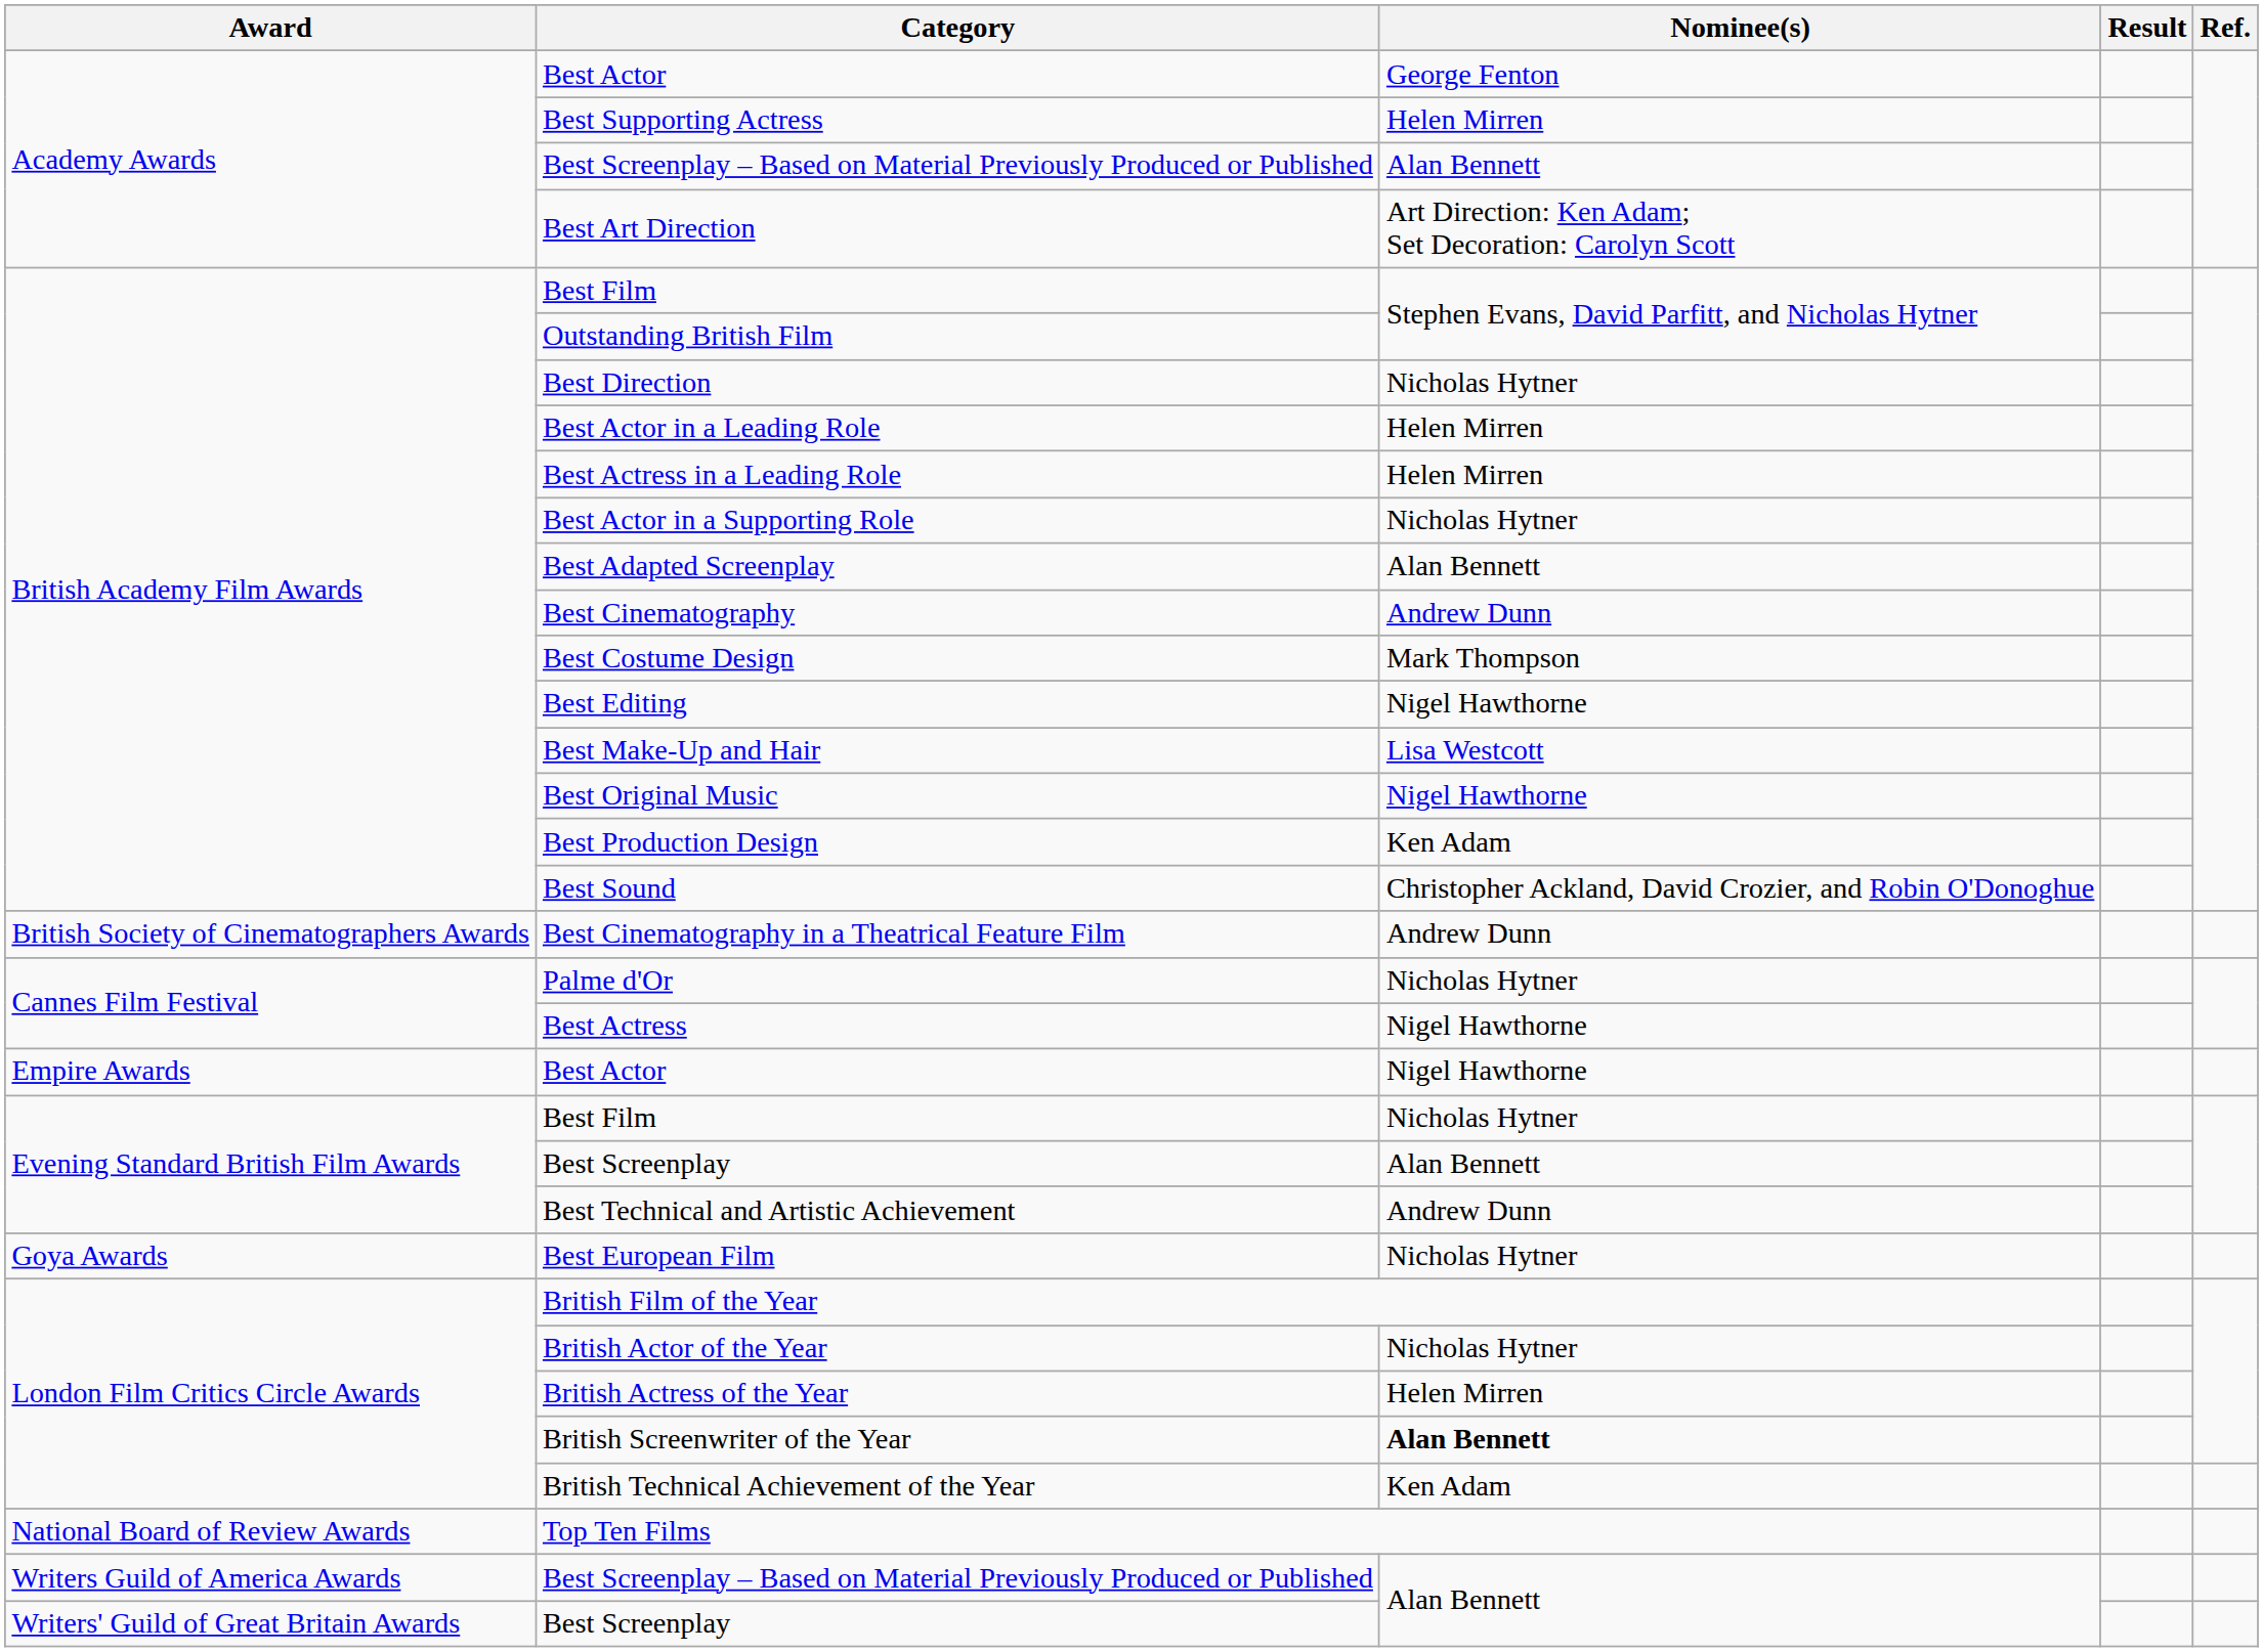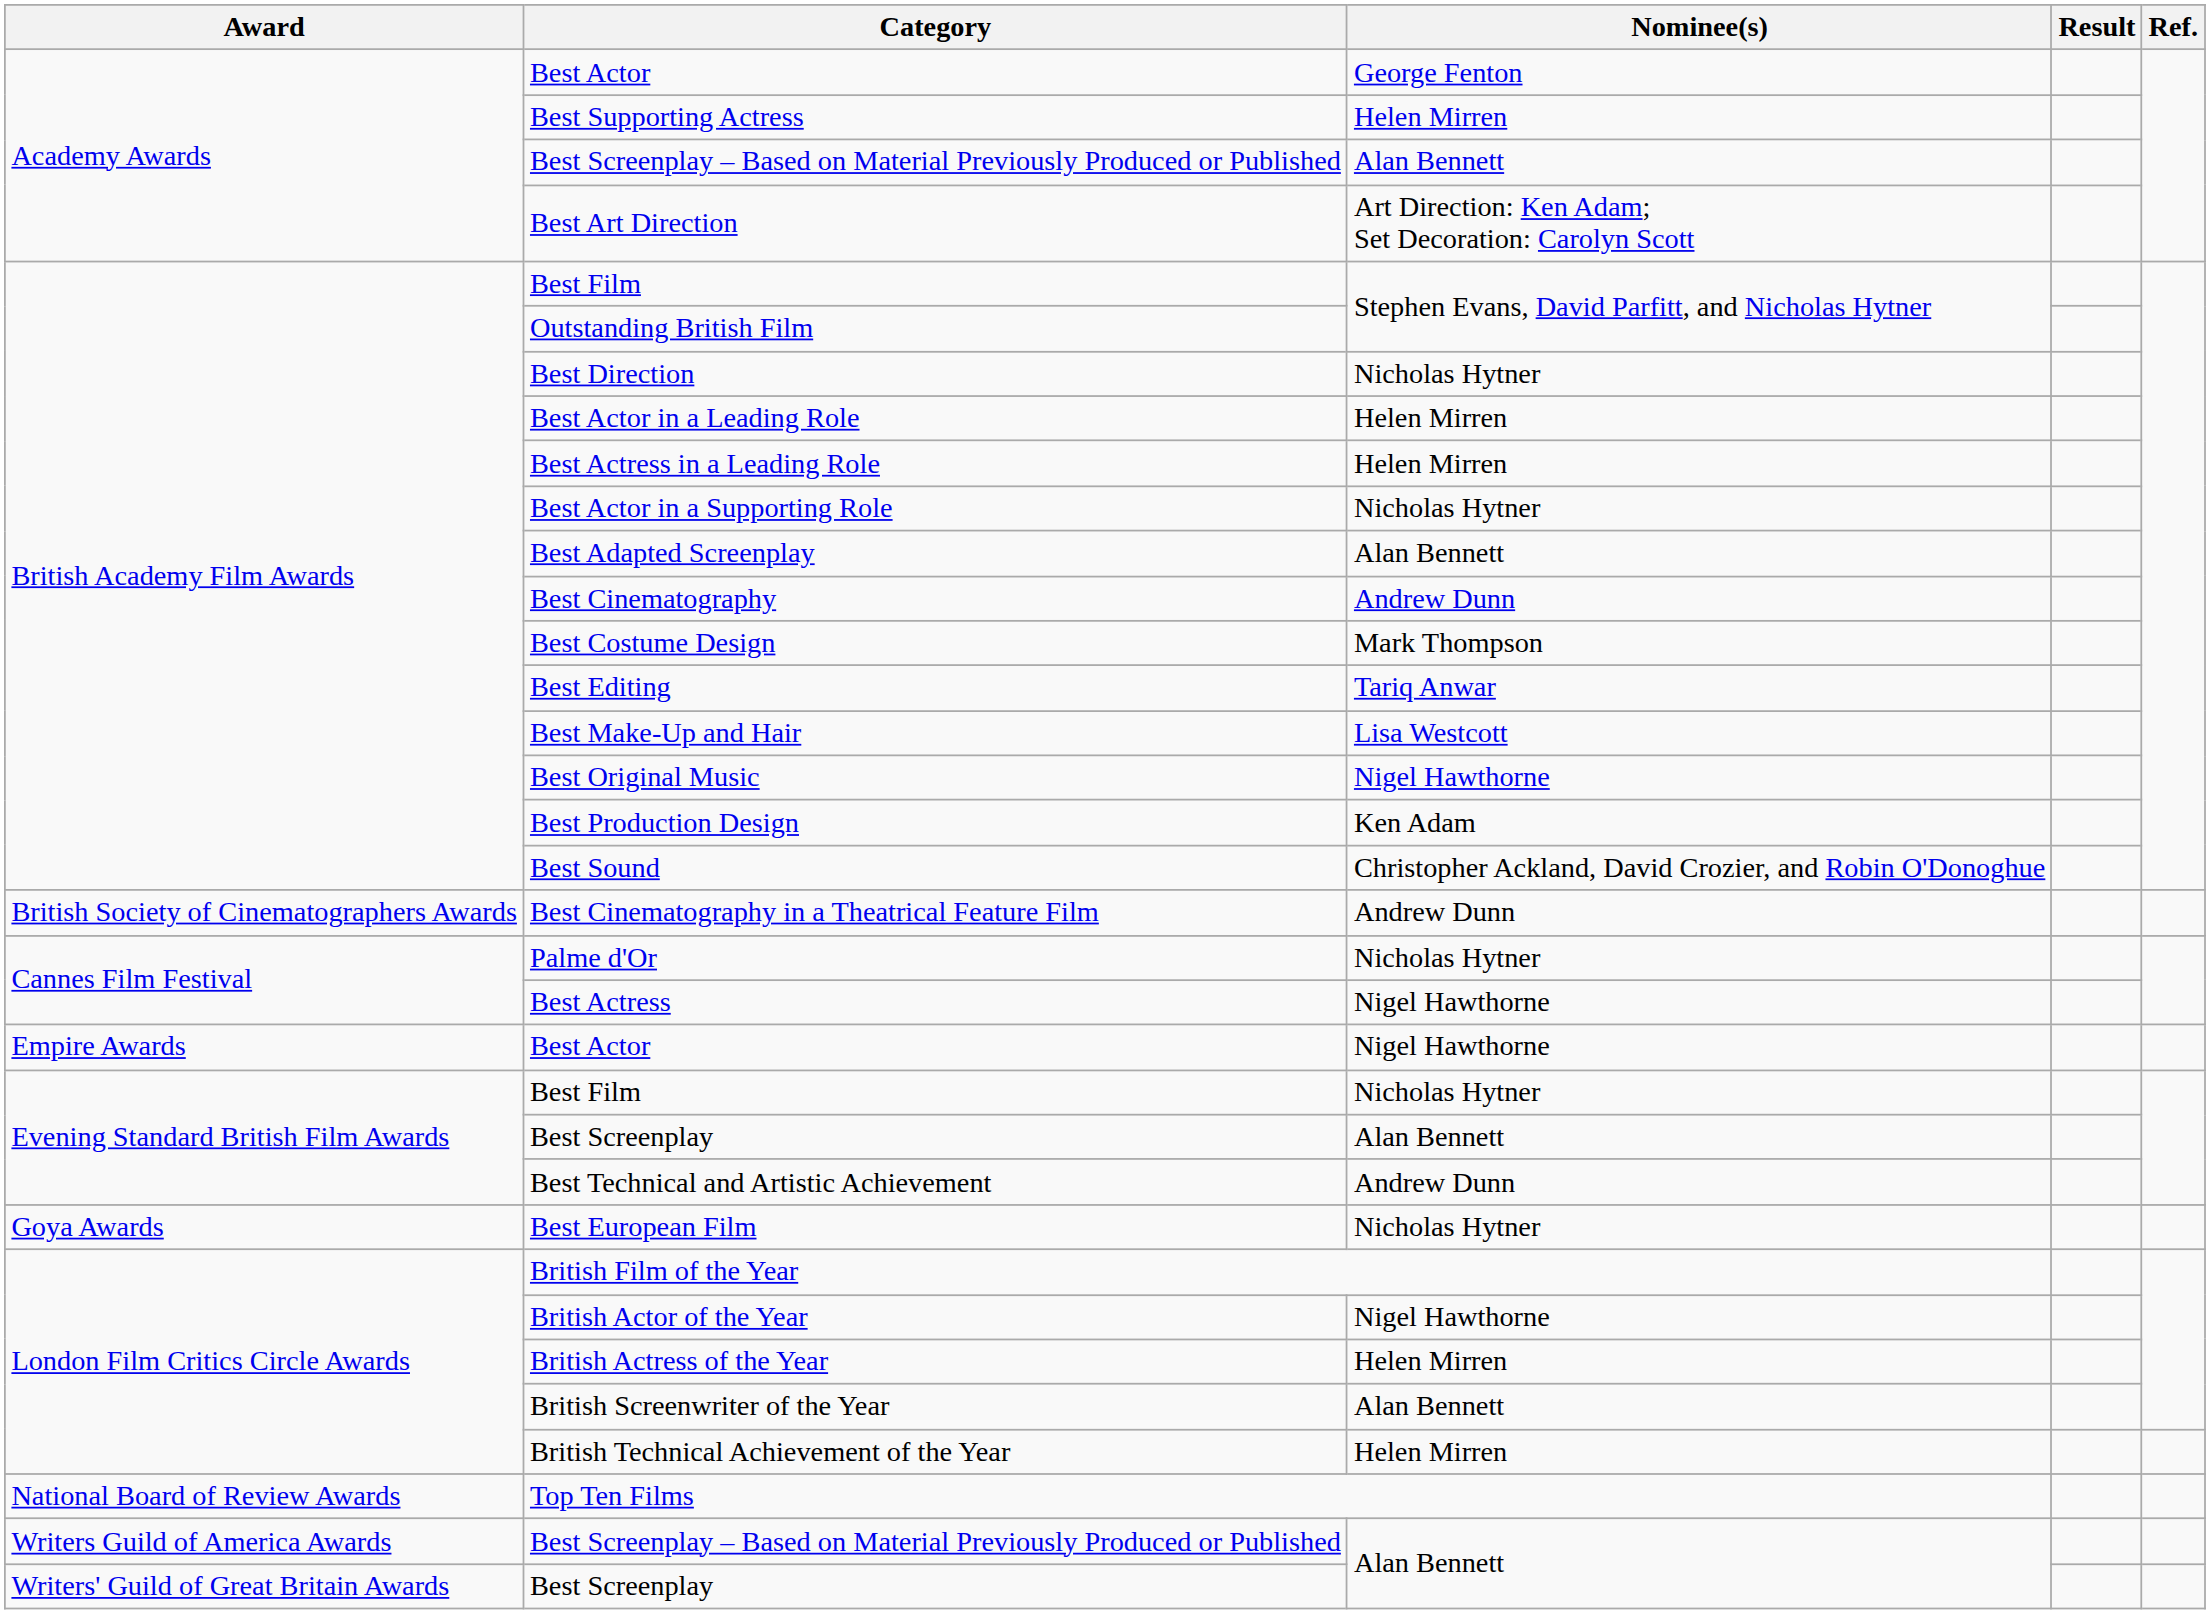Best Editing | Nominee(s): Nigel Hawthorne -> Tariq Anwar
British Actor of the Year | Nominee(s): Nicholas Hytner -> Nigel Hawthorne
British Screenwriter of the Year | Nominee(s): bold -> normal
British Technical Achievement of the Year | Nominee(s): Ken Adam -> Helen Mirren
